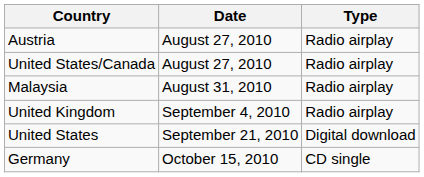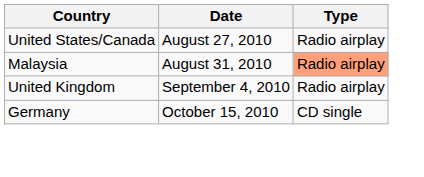- row: Austria | August 27, 2010 | Radio airplay
Malaysia | Type: no background -> lightsalmon background
- row: United States | September 21, 2010 | Digital download
